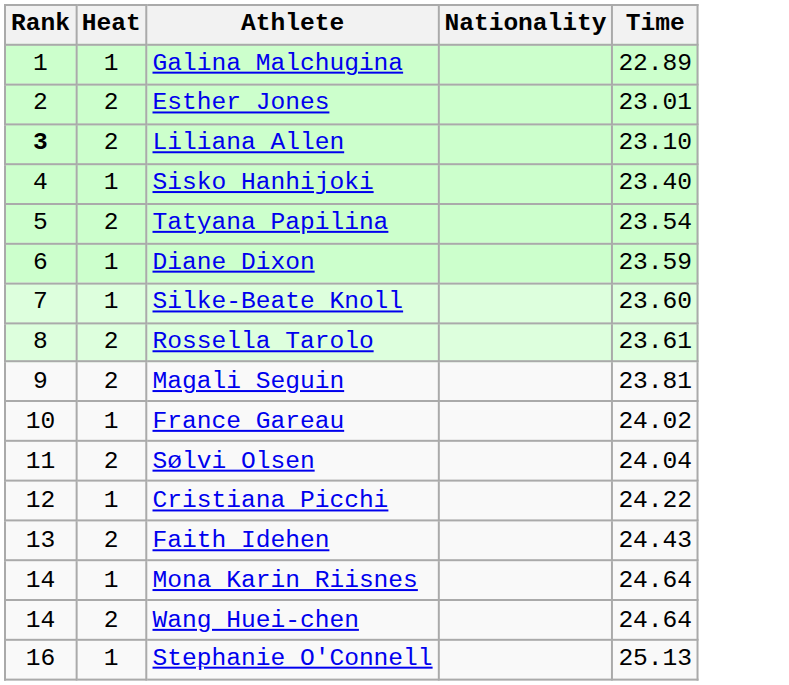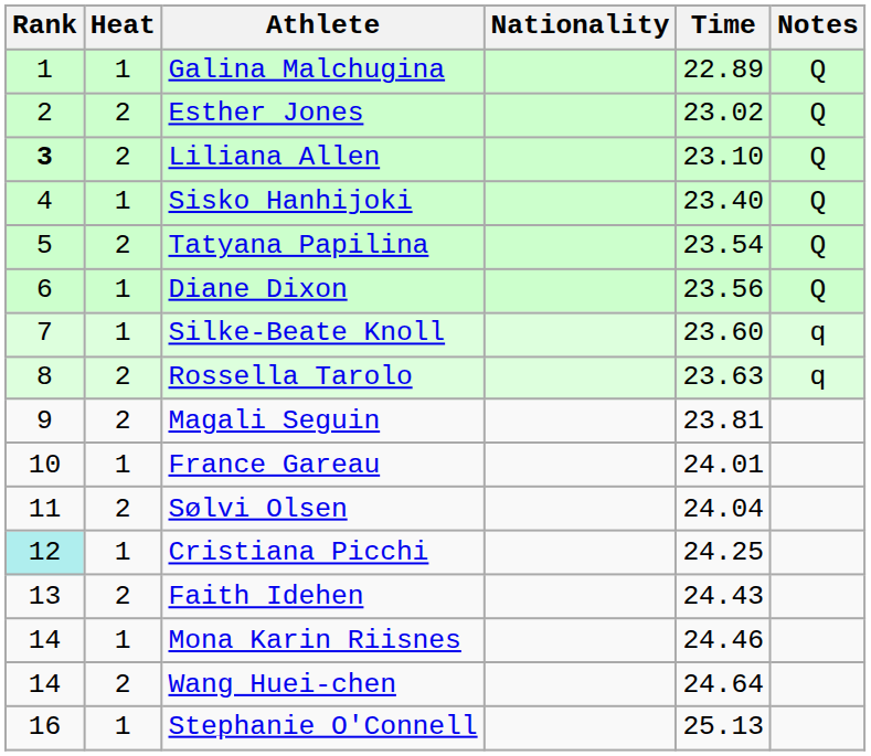+ column: Notes | Q | Q | Q | Q | Q | Q | q | q
Esther Jones | Time: 23.01 -> 23.02
Diane Dixon | Time: 23.59 -> 23.56
Rossella Tarolo | Time: 23.61 -> 23.63
France Gareau | Time: 24.02 -> 24.01
Cristiana Picchi | Rank: no background -> paleturquoise background
Cristiana Picchi | Time: 24.22 -> 24.25
Mona Karin Riisnes | Time: 24.64 -> 24.46
